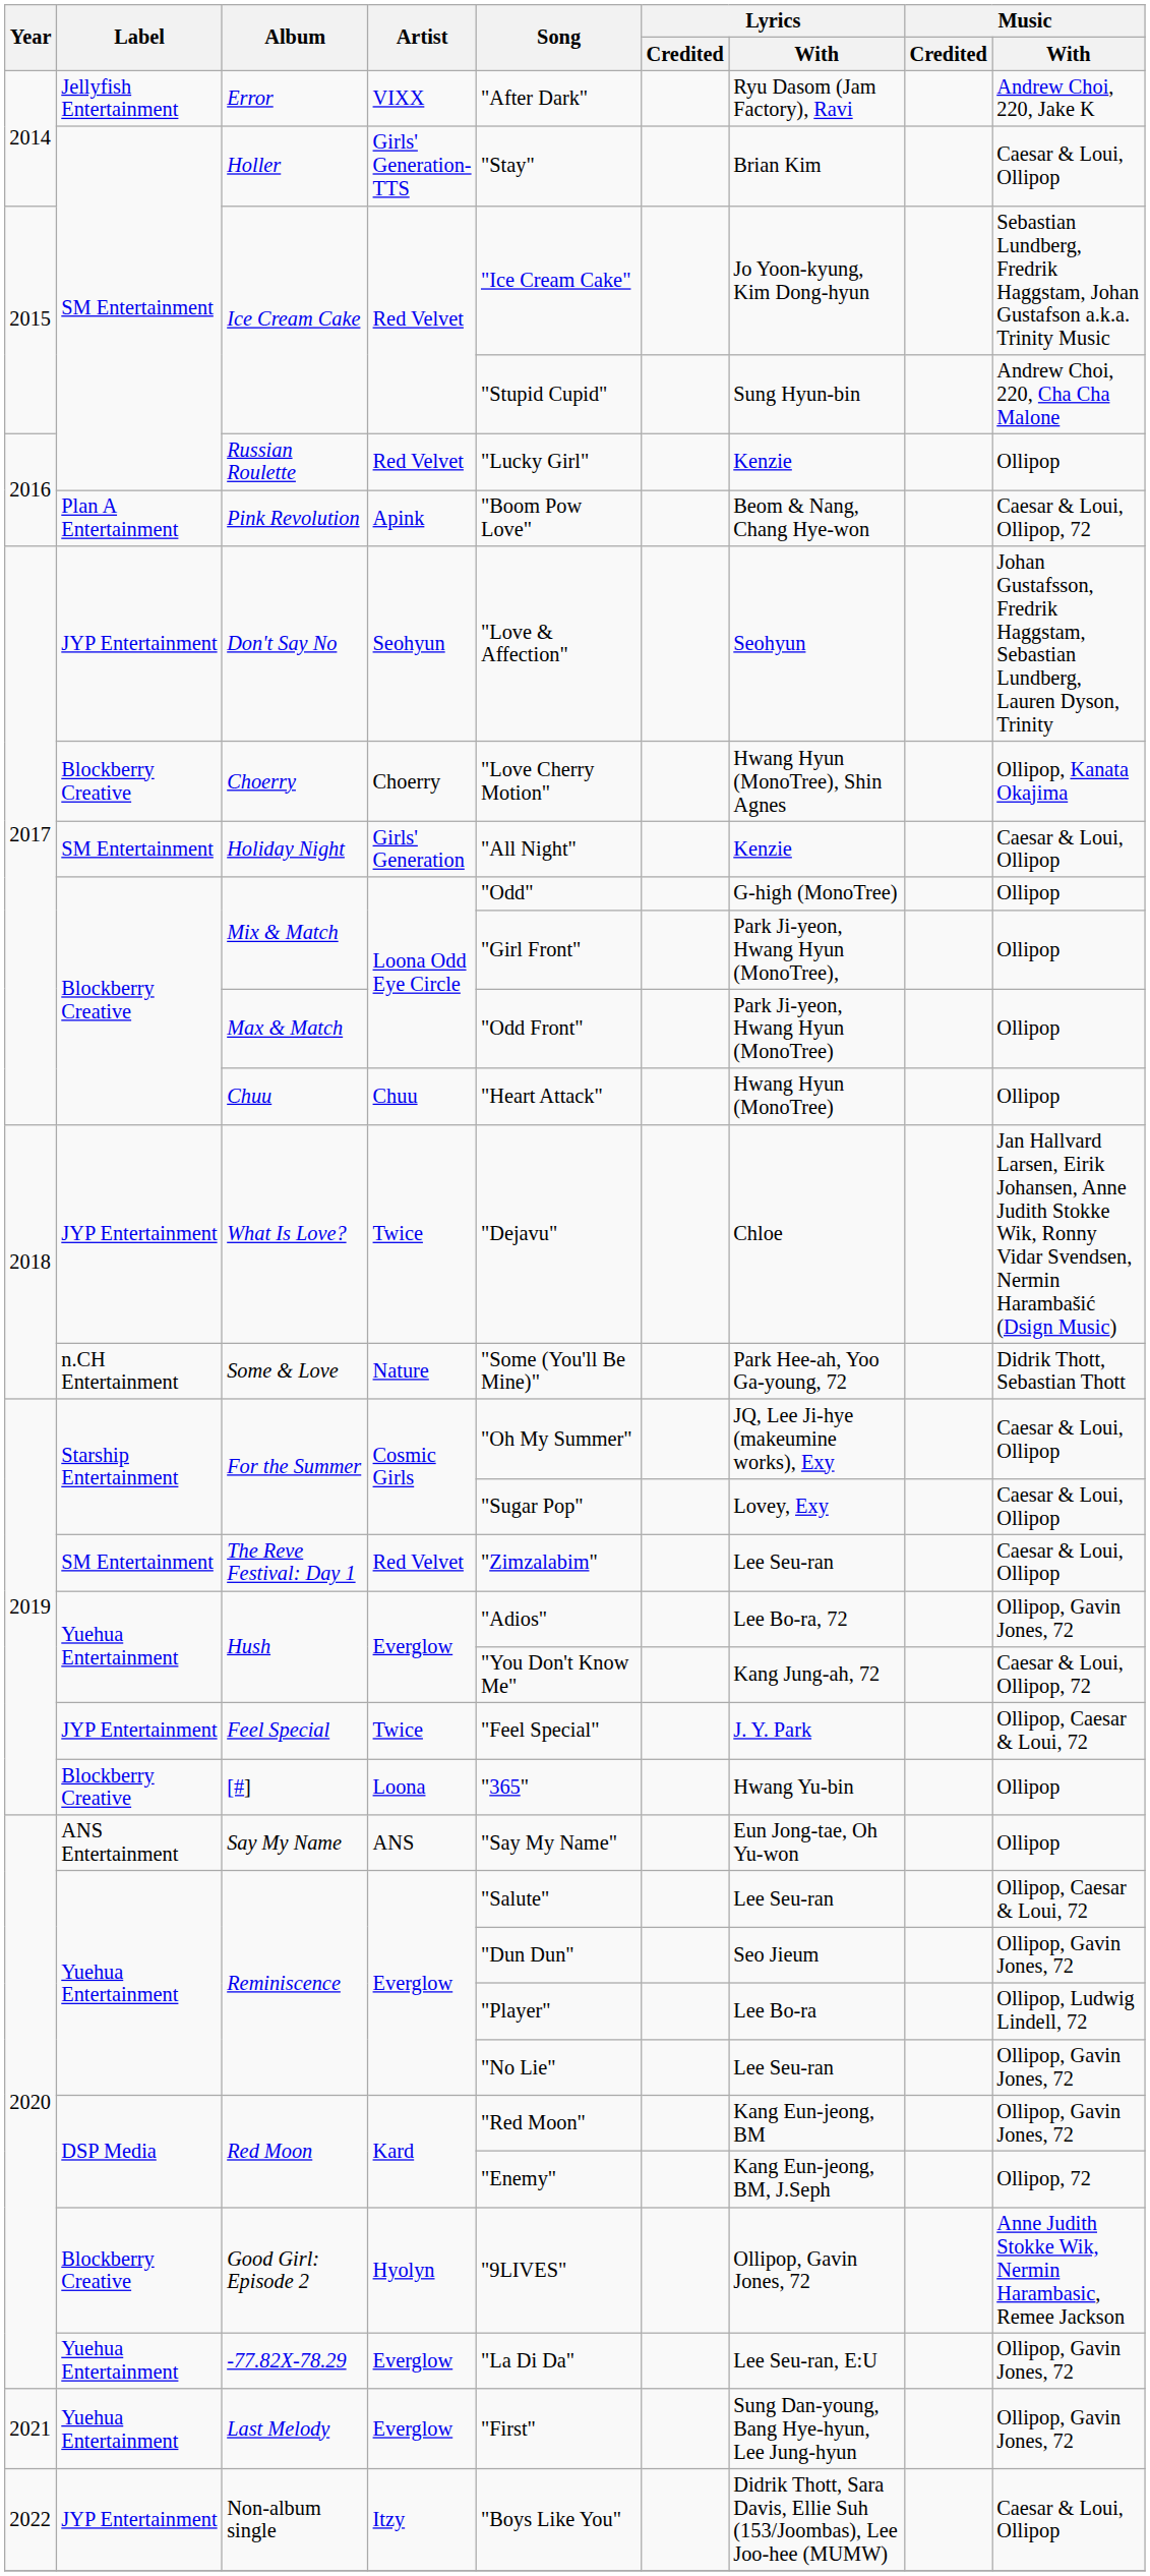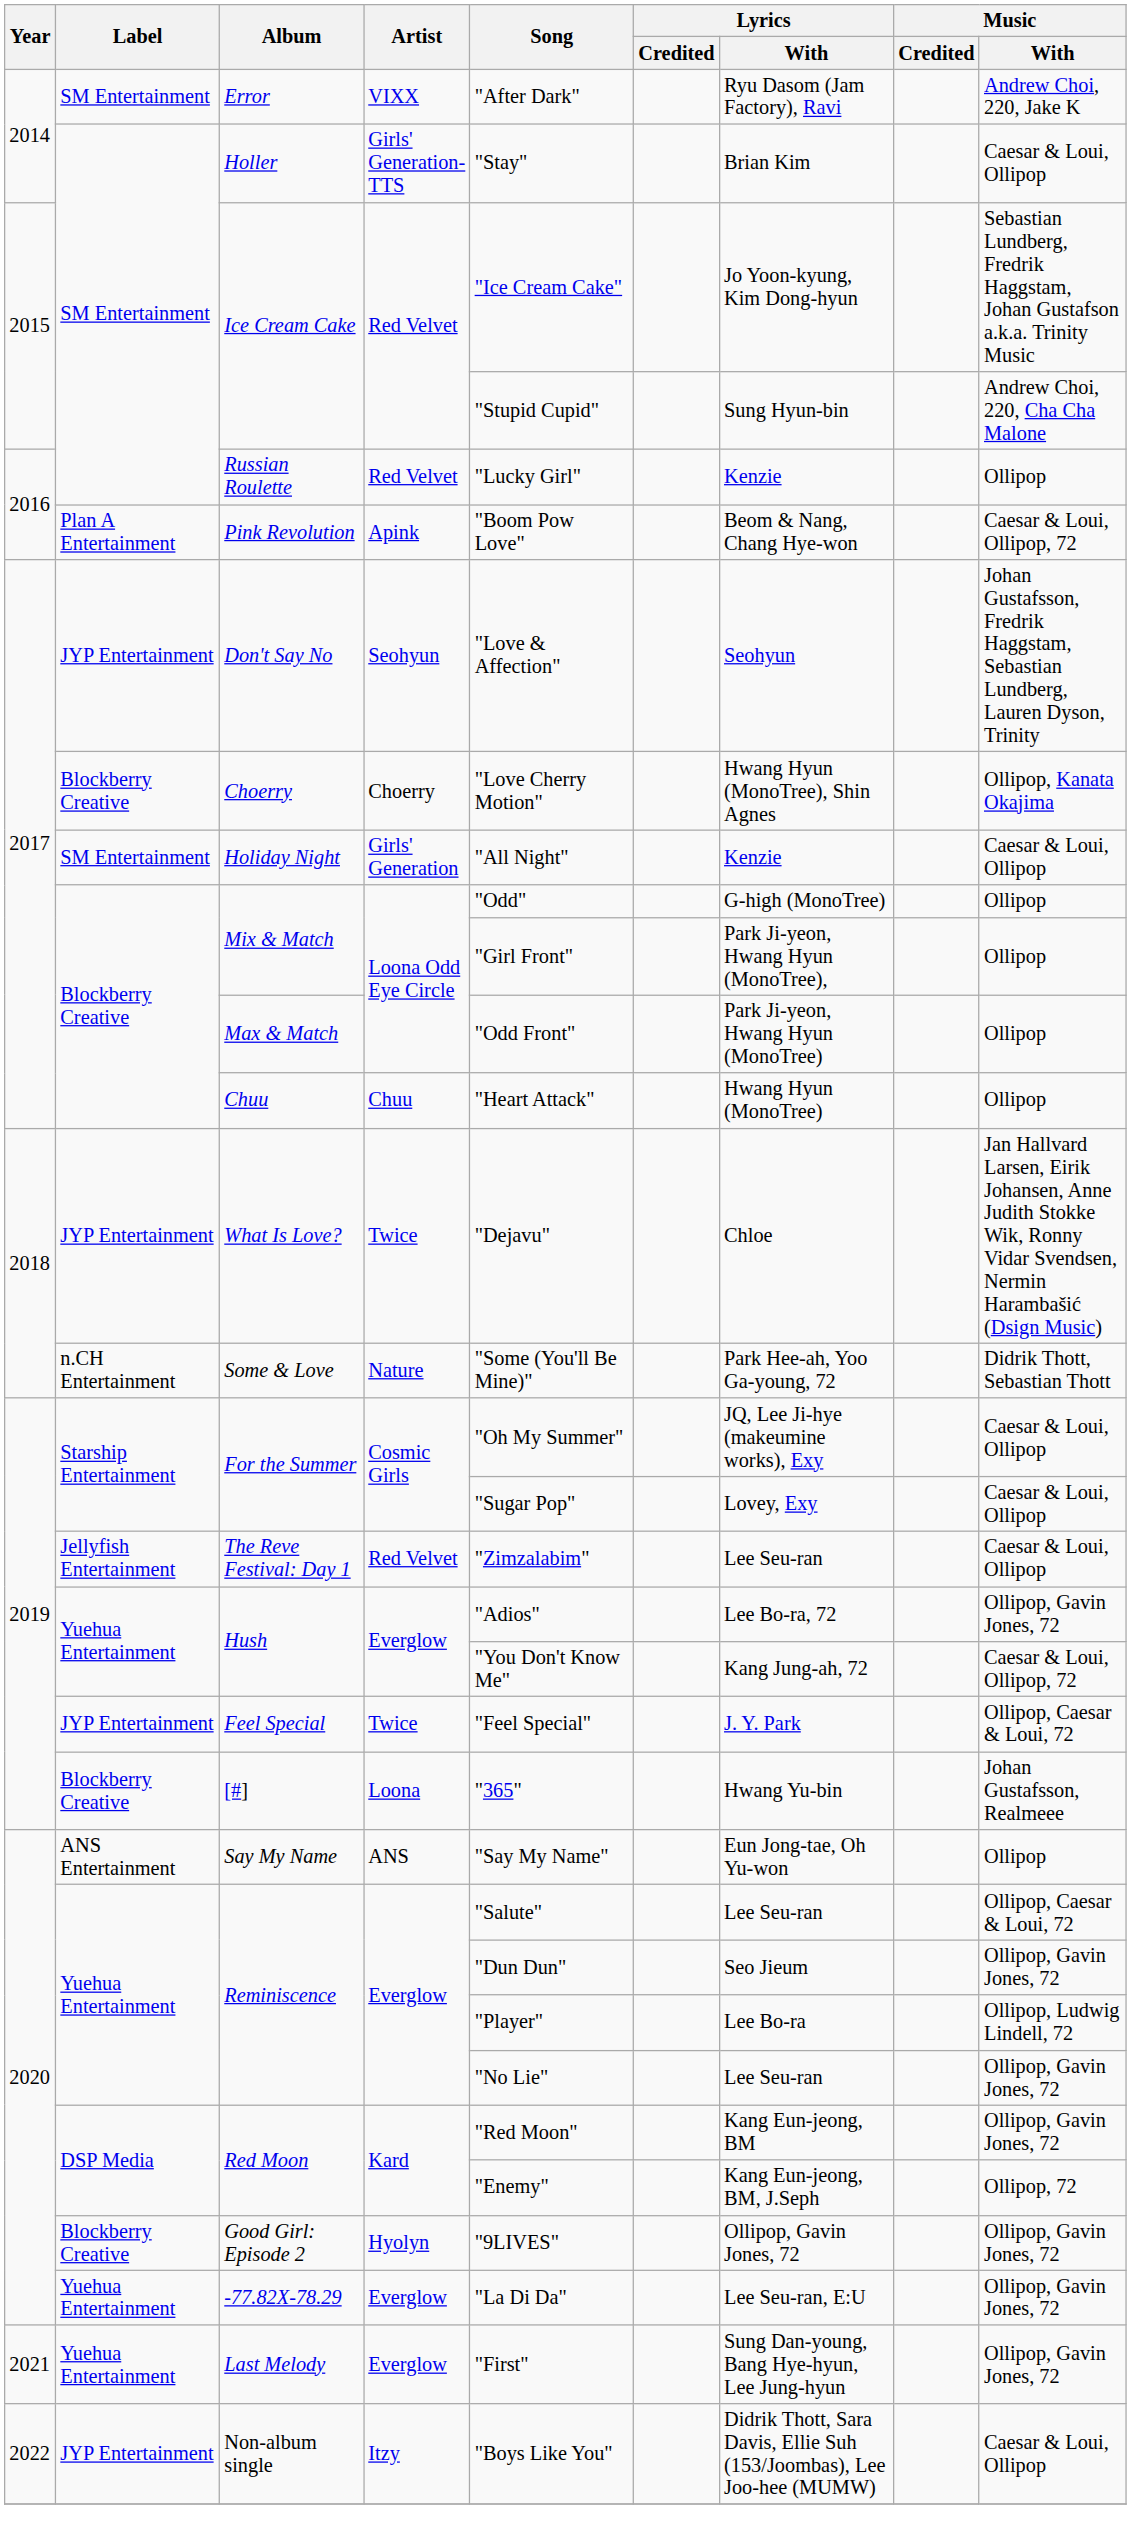Error | Label: Jellyfish Entertainment -> SM Entertainment
The Reve Festival: Day 1 | Label: SM Entertainment -> Jellyfish Entertainment
[#] | Music / With: Ollipop -> Johan Gustafsson, Realmeee
Good Girl: Episode 2 | Music / With: Anne Judith Stokke Wik, Nermin Harambasic, Remee Jackson -> Ollipop, Gavin Jones, 72
